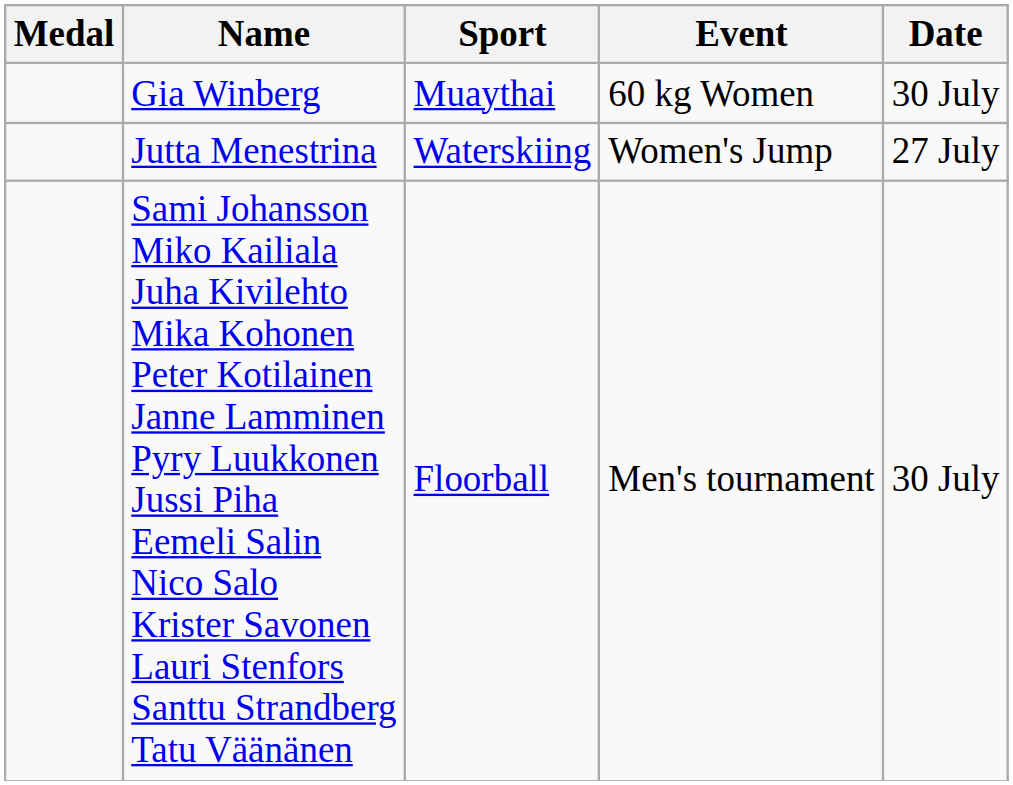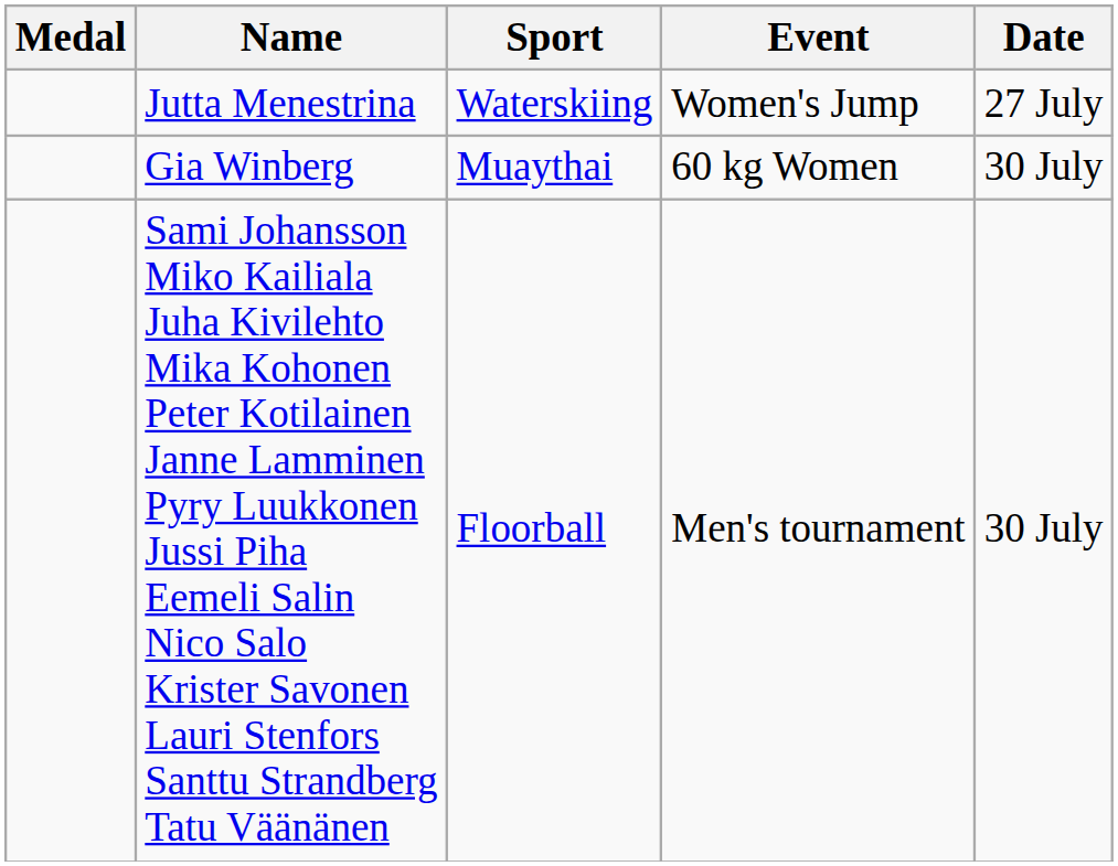rows swapped: Gia Winberg <-> Jutta Menestrina
